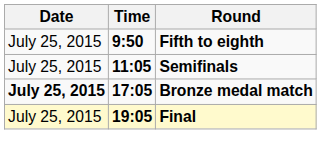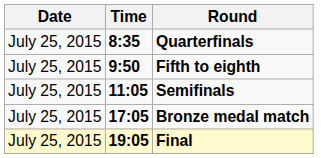+ row: July 25, 2015 | 8:35 | Quarterfinals
Bronze medal match | Date: bold -> normal
